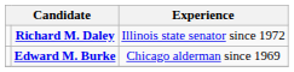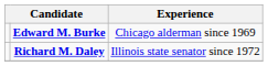rows swapped: Edward M. Burke <-> Richard M. Daley
